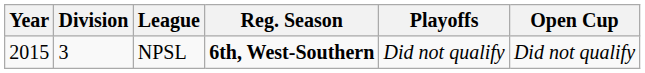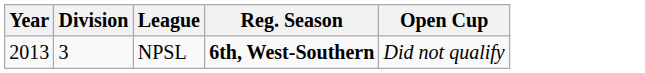- column: Playoffs | Did not qualify
NPSL | Year: 2015 -> 2013
